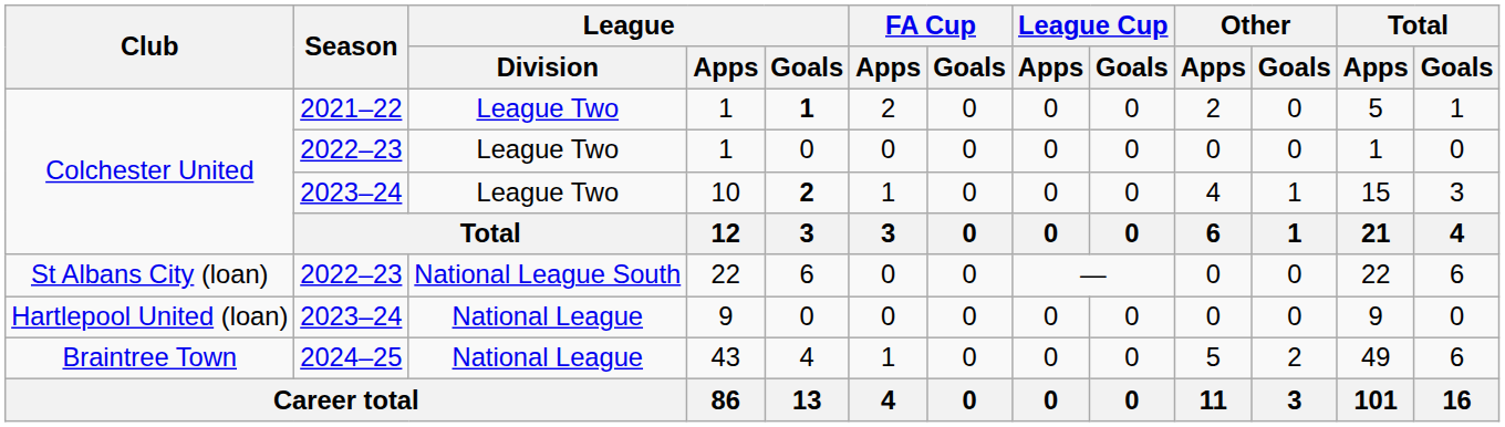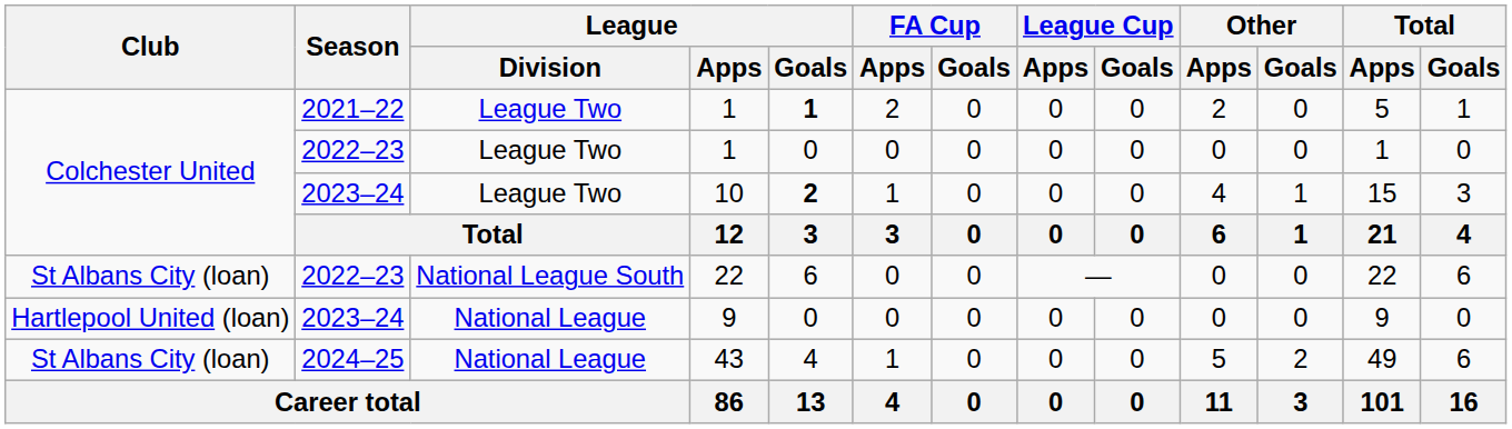43 | Club: Braintree Town -> St Albans City (loan)
